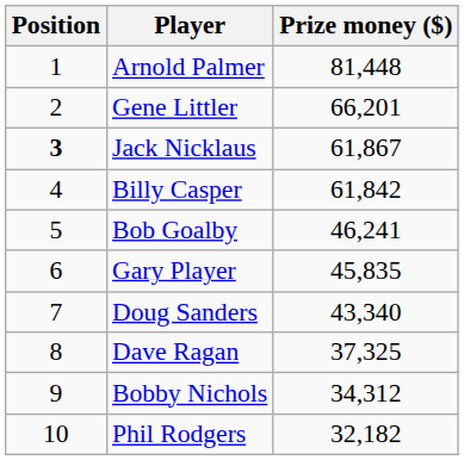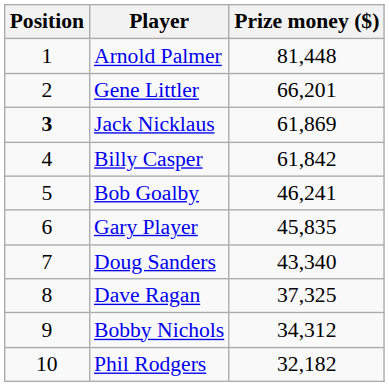Jack Nicklaus | Prize money ($): 61,867 -> 61,869
